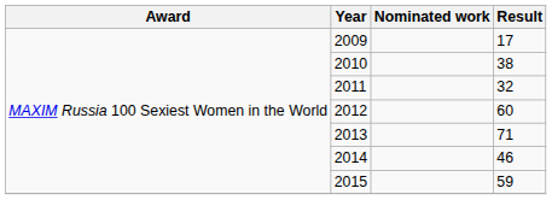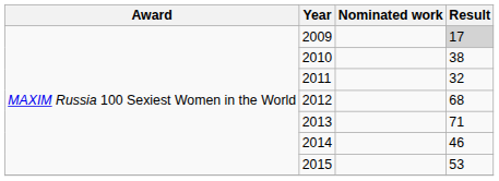2009 | Result: no background -> lightgrey background
2012 | Result: 60 -> 68
2015 | Result: 59 -> 53
